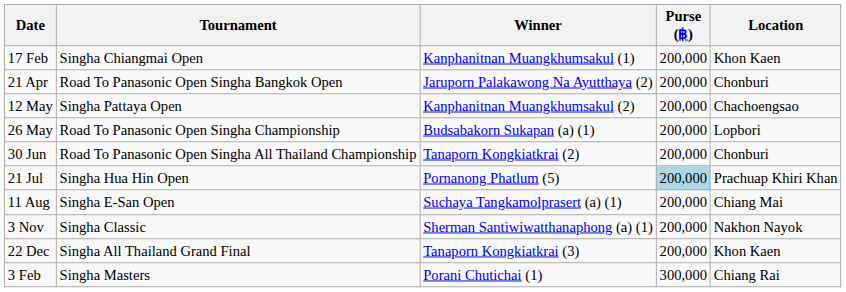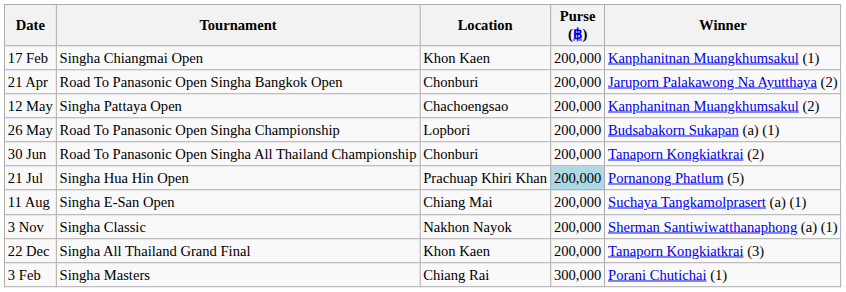columns swapped: Location <-> Winner
